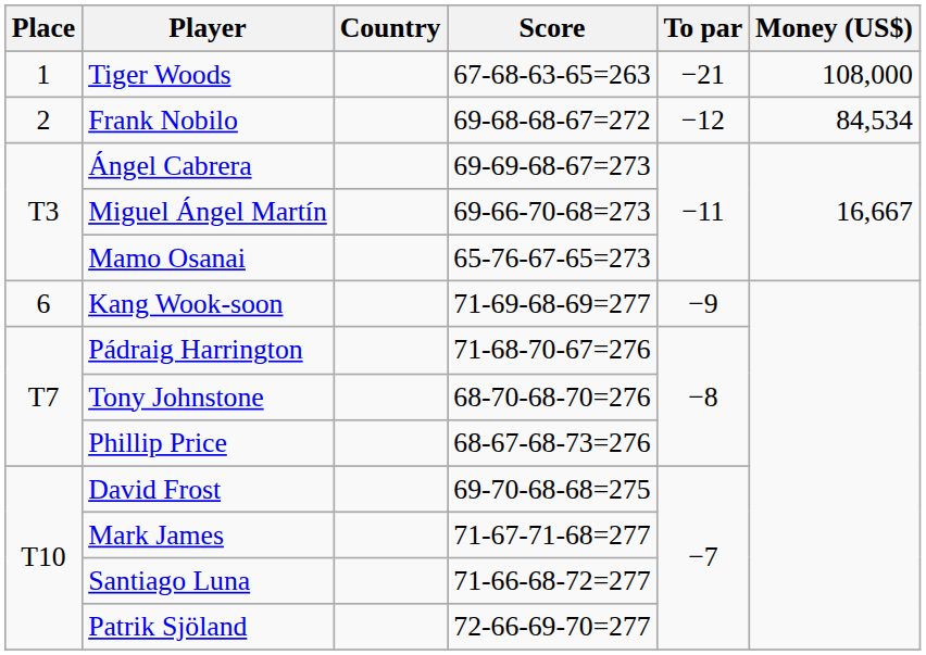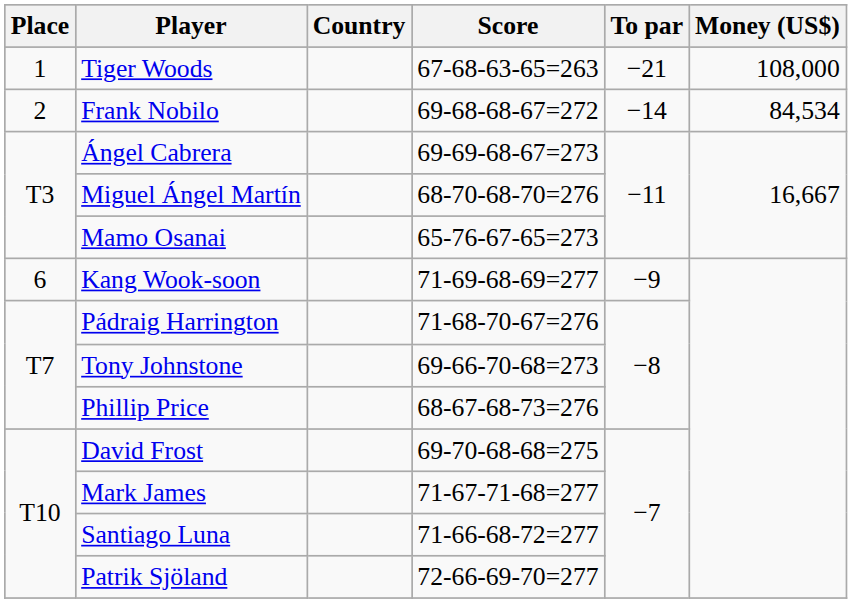Frank Nobilo | To par: −12 -> −14
Miguel Ángel Martín | Score: 69-66-70-68=273 -> 68-70-68-70=276
Tony Johnstone | Score: 68-70-68-70=276 -> 69-66-70-68=273
